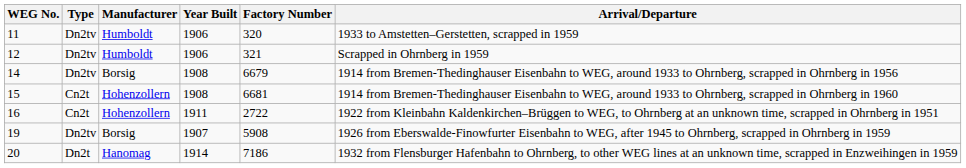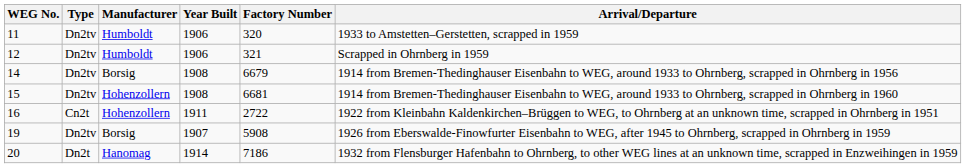15 | Type: Cn2t -> Dn2tv
